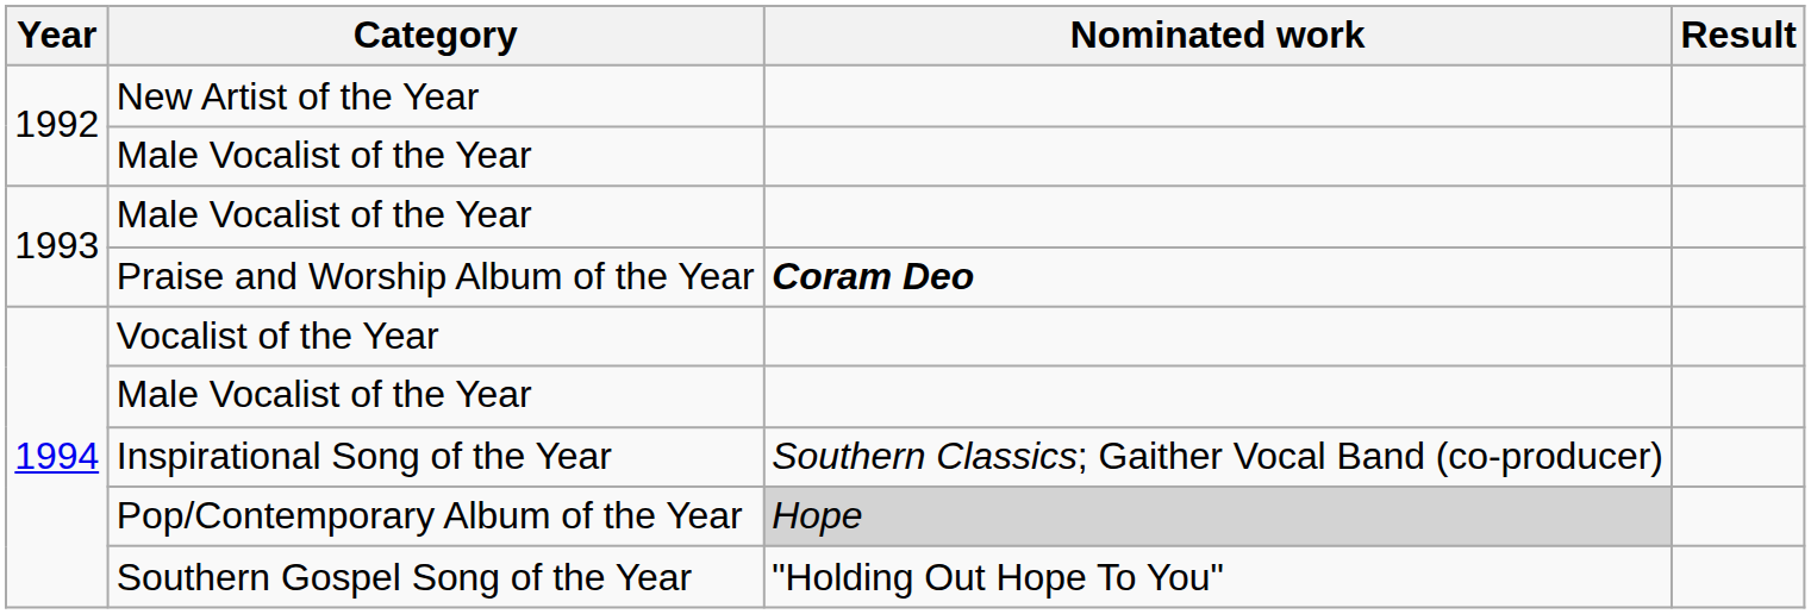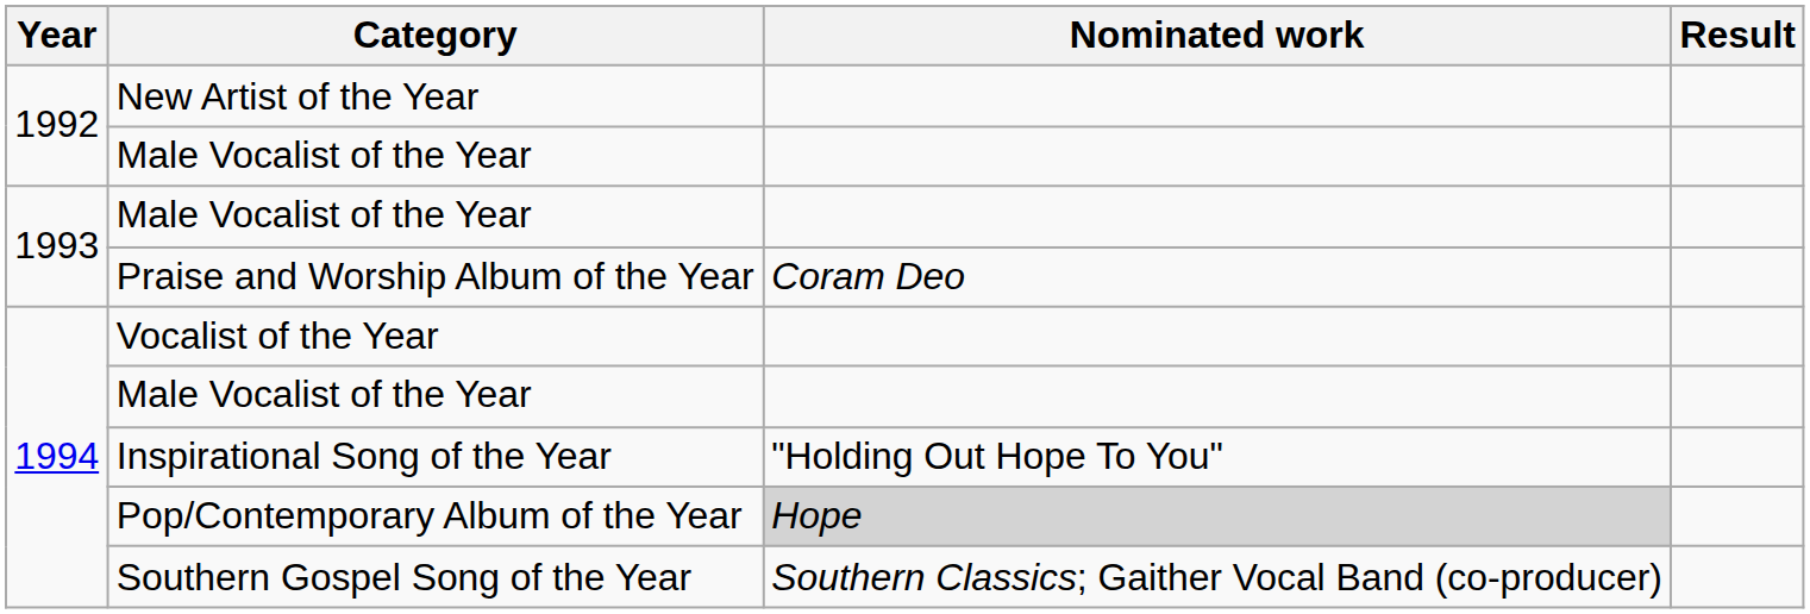Praise and Worship Album of the Year | Nominated work: bold -> normal
Inspirational Song of the Year | Nominated work: Southern Classics; Gaither Vocal Band (co-producer) -> "Holding Out Hope To You"
Southern Gospel Song of the Year | Nominated work: "Holding Out Hope To You" -> Southern Classics; Gaither Vocal Band (co-producer)
